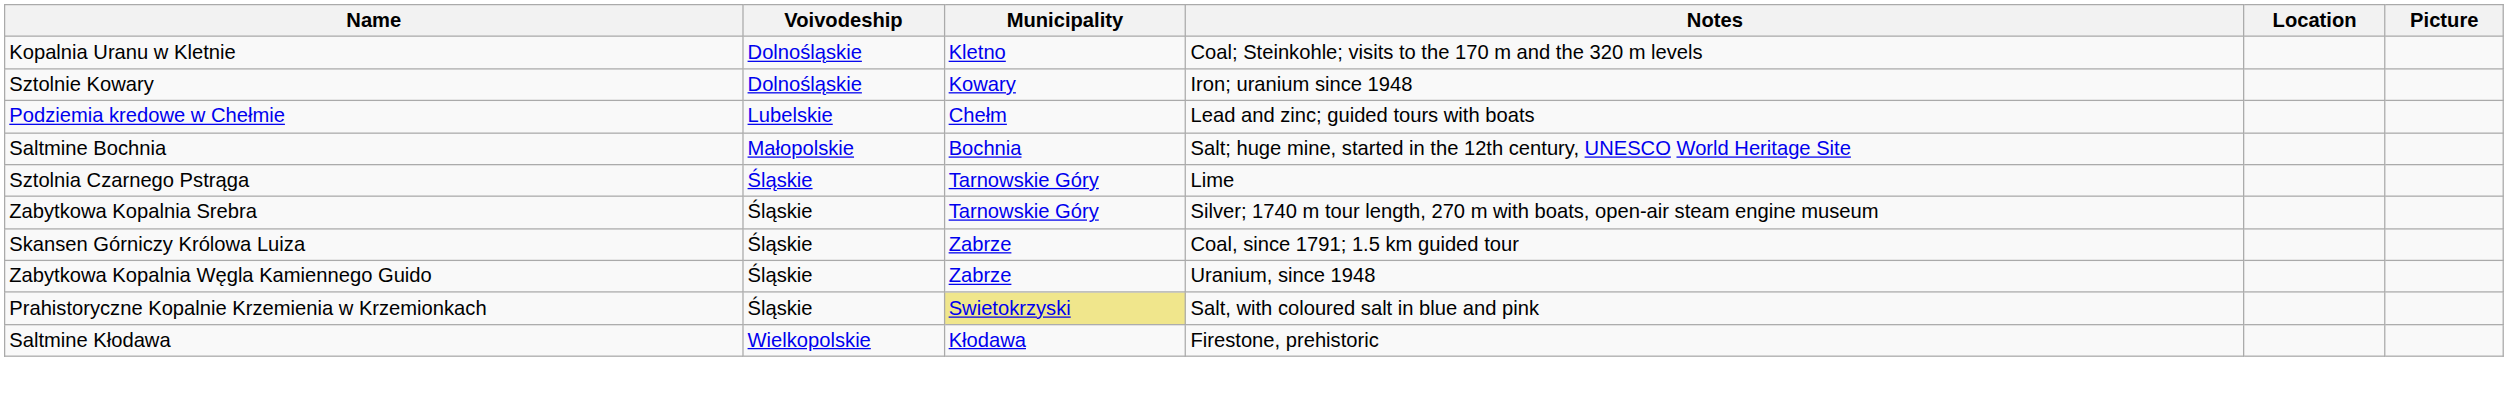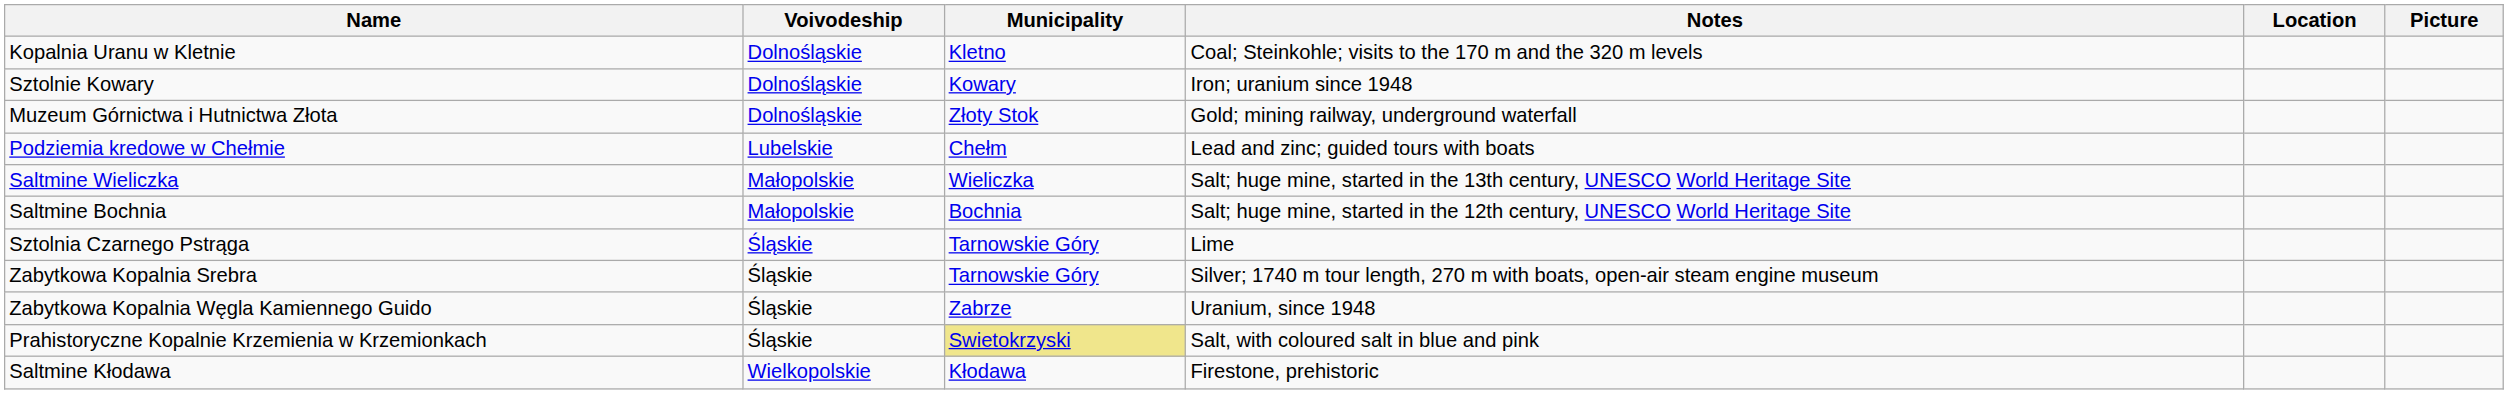+ row: Muzeum Górnictwa i Hutnictwa Złota | Dolnośląskie | Złoty Stok | Gold; mining railway, underground waterfall
+ row: Saltmine Wieliczka | Małopolskie | Wieliczka | Salt; huge mine, started in the 13th century, UNESCO World Heritage Site
- row: Skansen Górniczy Królowa Luiza | Śląskie | Zabrze | Coal, since 1791; 1.5 km guided tour
